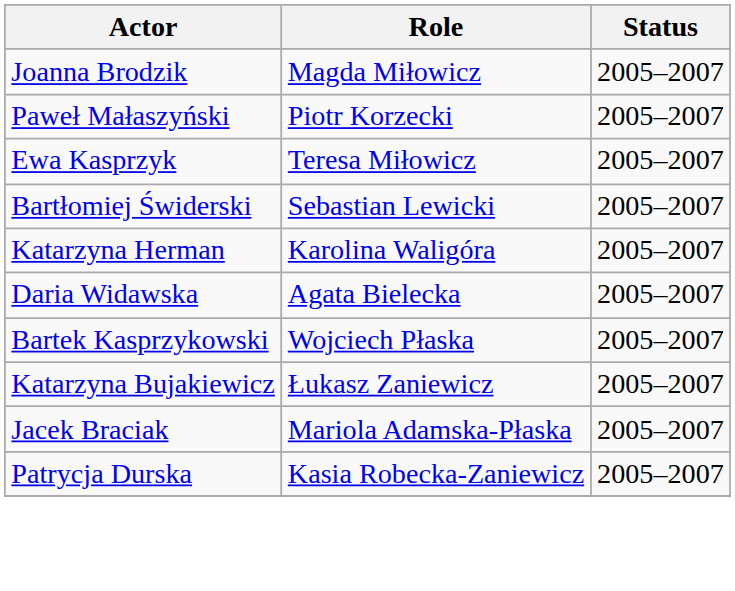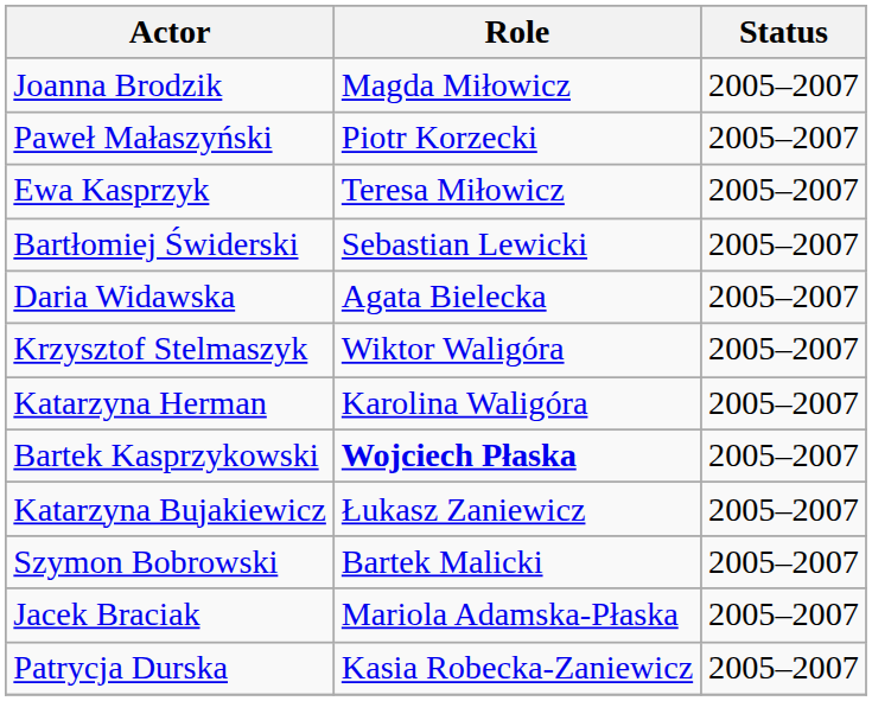rows swapped: Daria Widawska <-> Katarzyna Herman
+ row: Krzysztof Stelmaszyk | Wiktor Waligóra | 2005–2007
Bartek Kasprzykowski | Role: normal -> bold
+ row: Szymon Bobrowski | Bartek Malicki | 2005–2007
